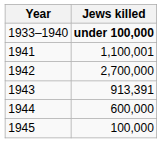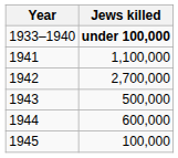1941 | Jews killed: 1,100,001 -> 1,100,000
1943 | Jews killed: 913,391 -> 500,000
